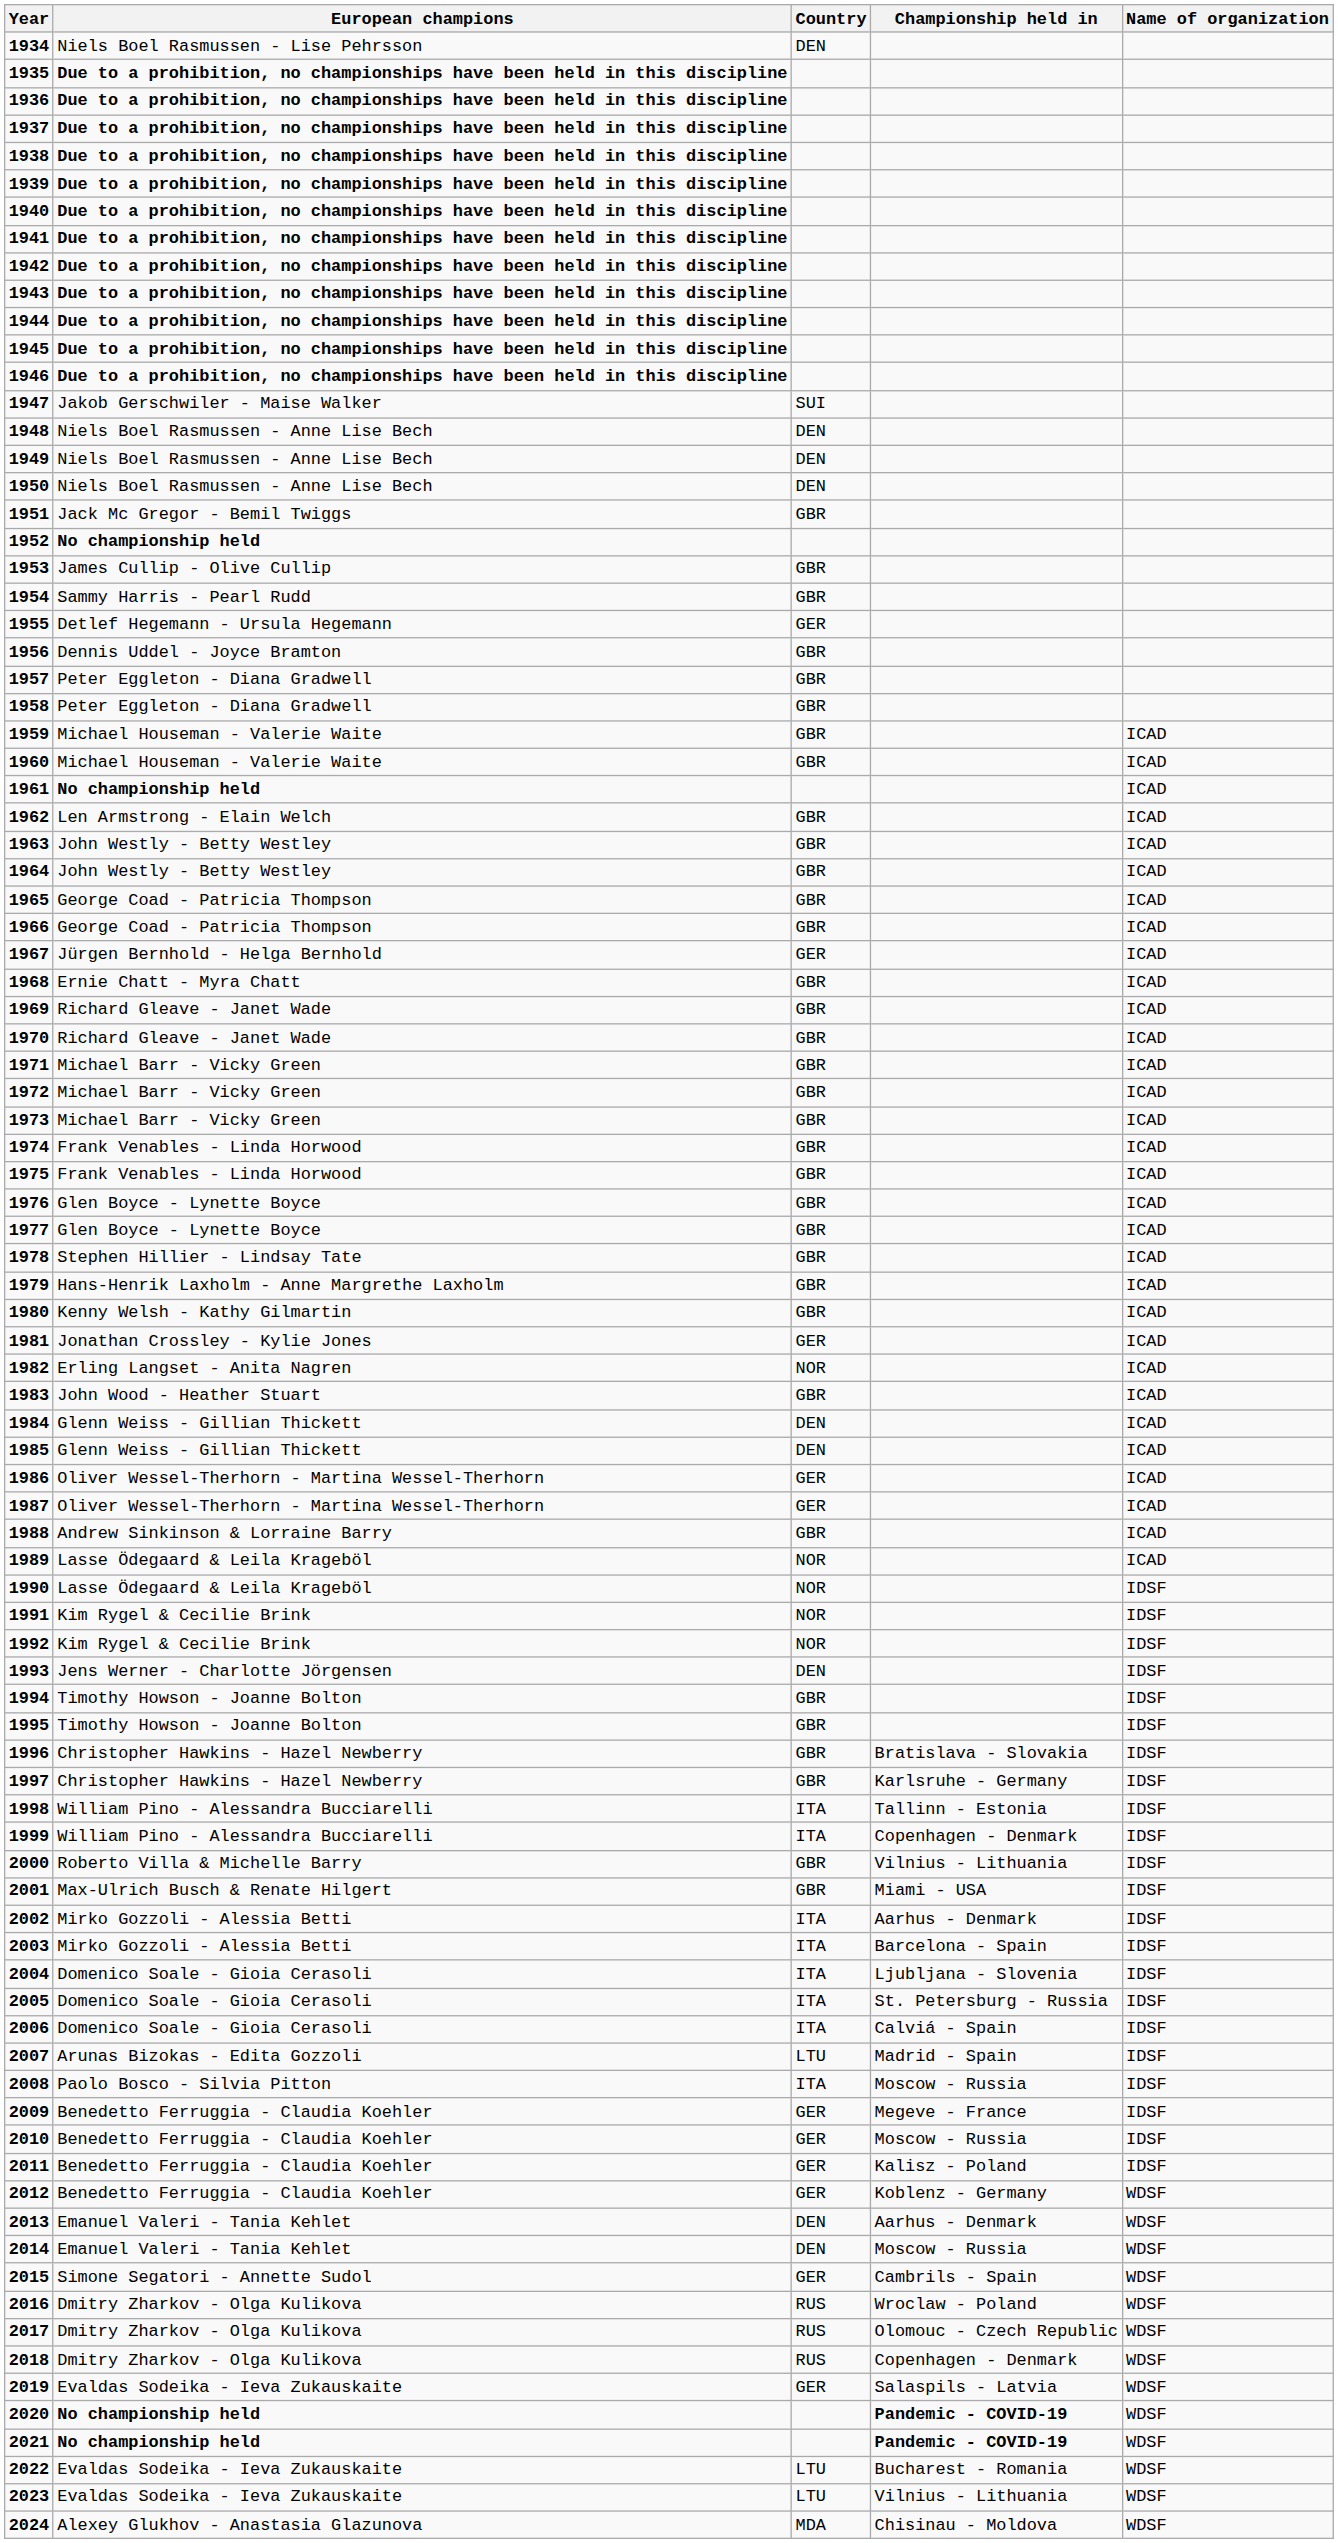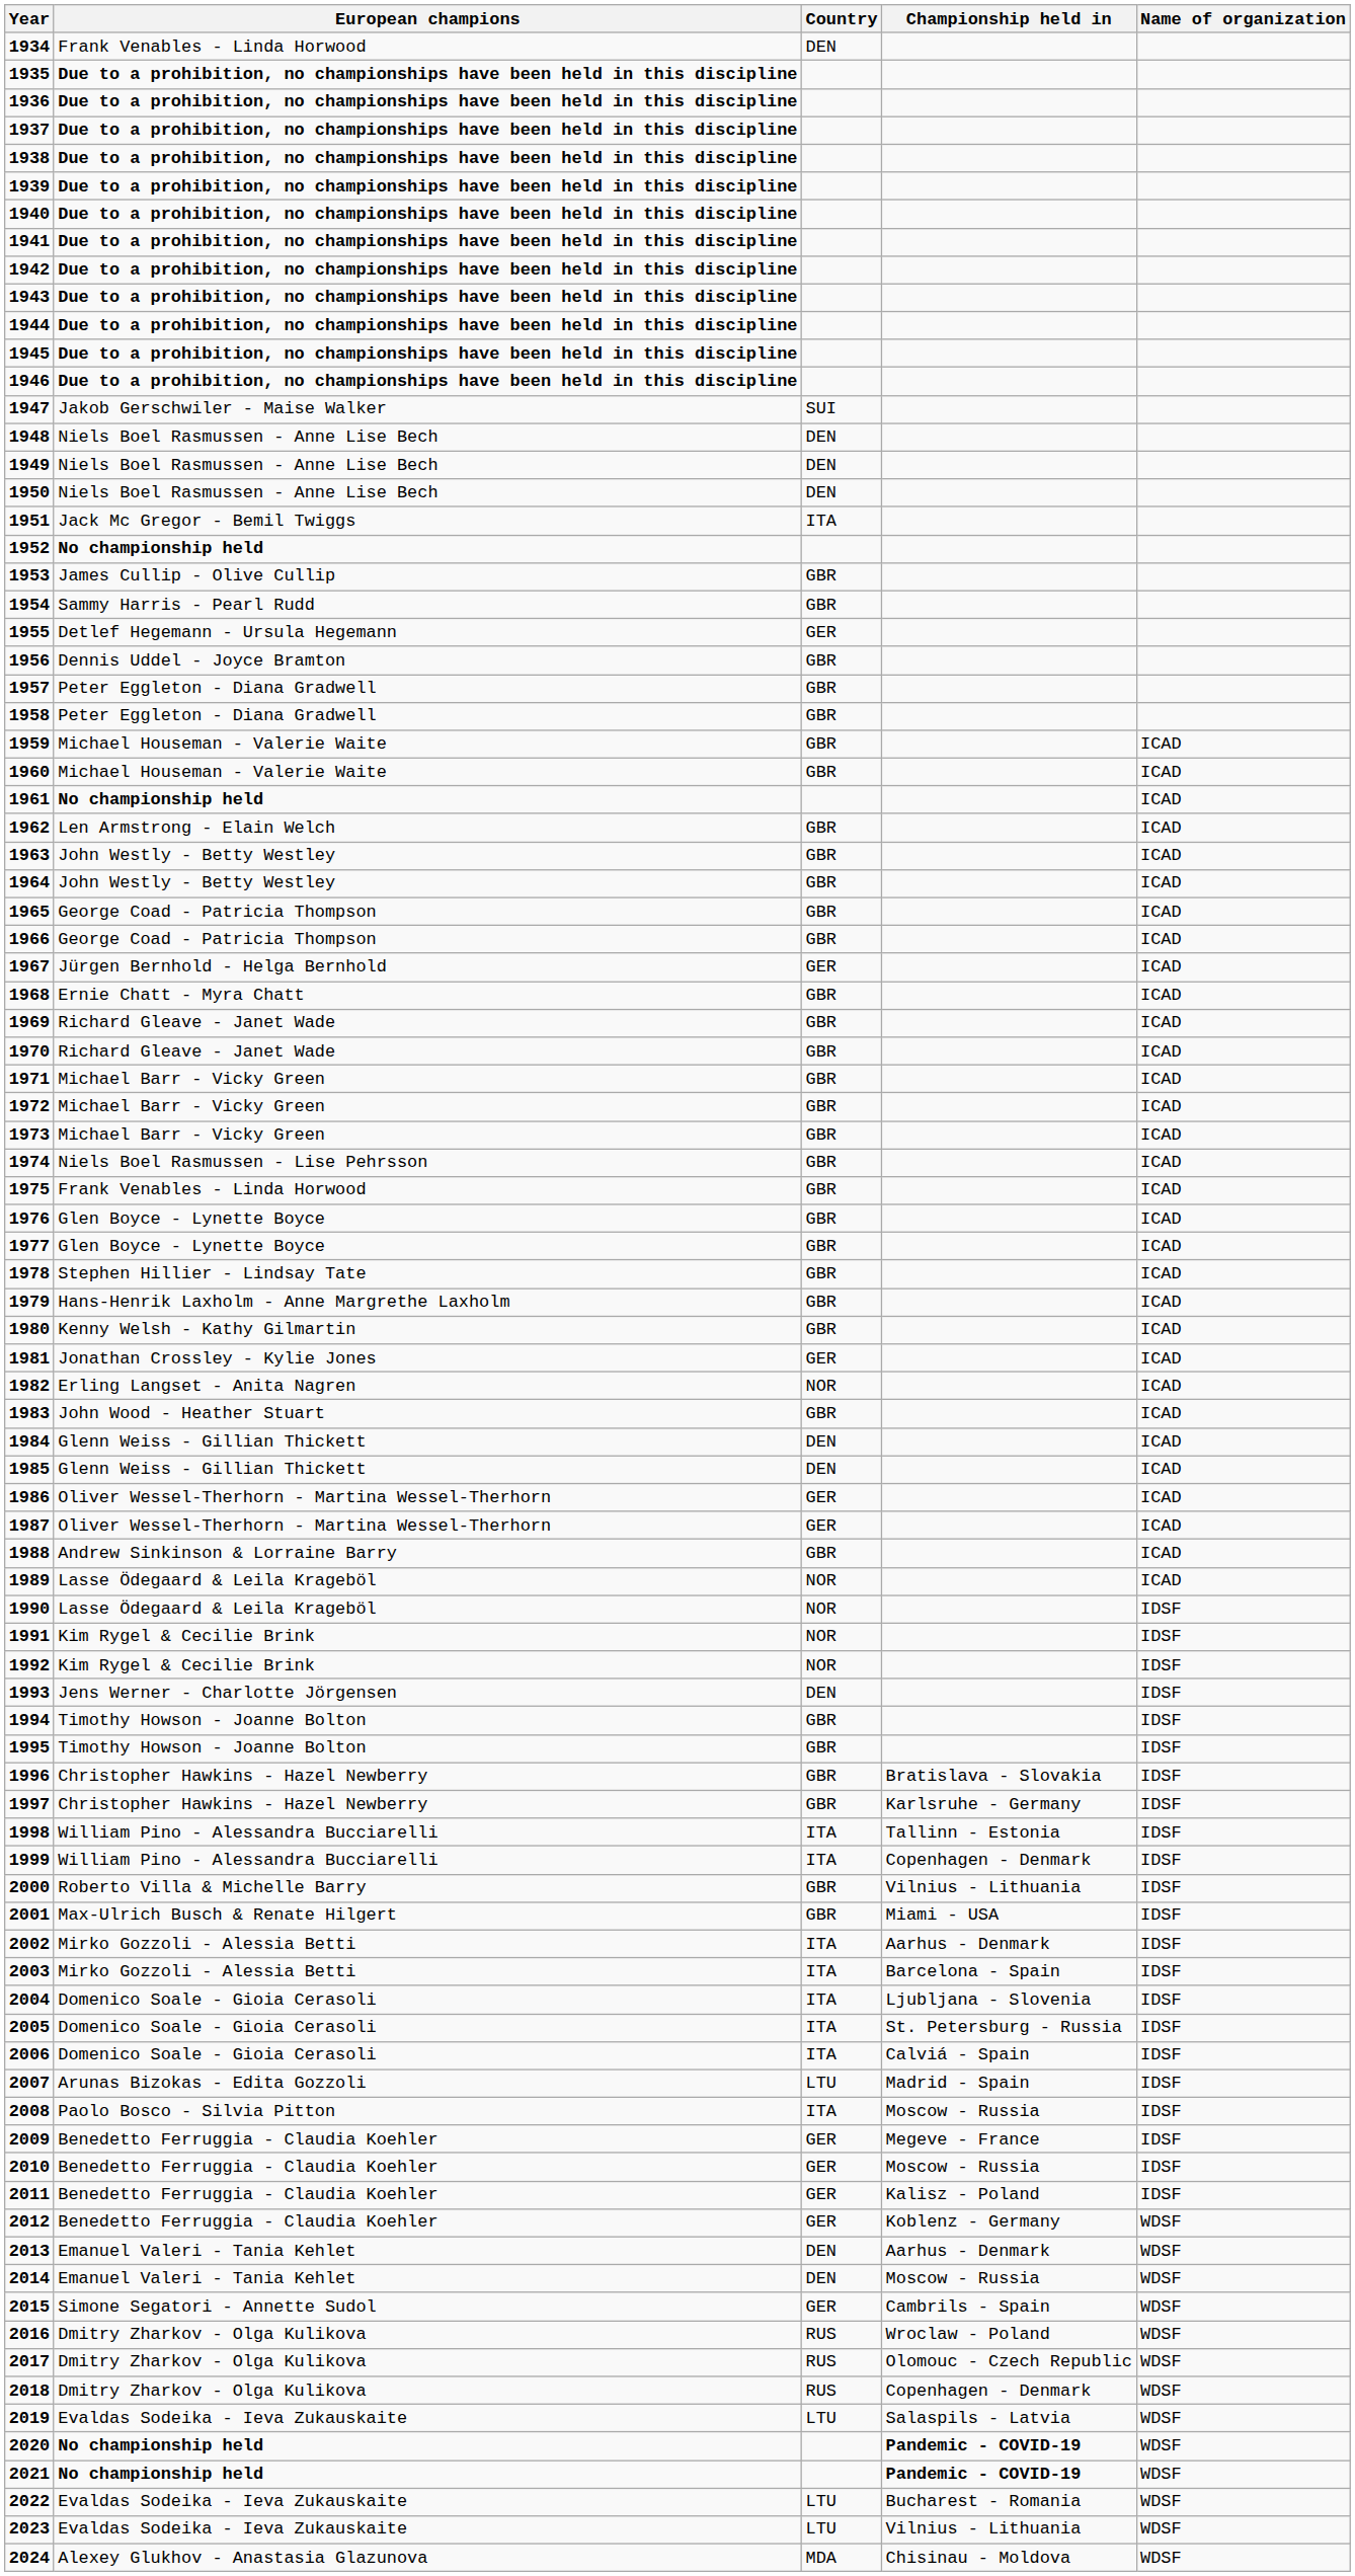1934 | European champions: Niels Boel Rasmussen - Lise Pehrsson -> Frank Venables - Linda Horwood
1951 | Country: GBR -> ITA
1974 | European champions: Frank Venables - Linda Horwood -> Niels Boel Rasmussen - Lise Pehrsson
2019 | Country: GER -> LTU
